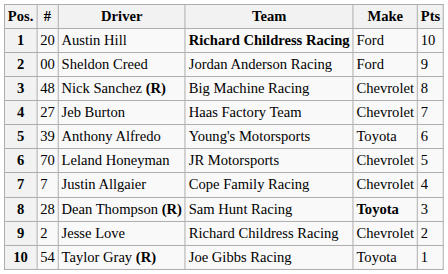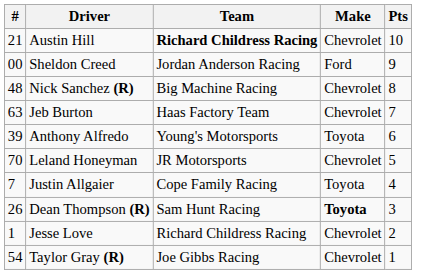- column: Pos. | 1 | 2 | 3 | 4 | 5 | 6 | 7 | 8 | 9 | 10
Austin Hill | #: 20 -> 21
Austin Hill | Make: Ford -> Chevrolet
Jeb Burton | #: 27 -> 63
Justin Allgaier | Make: Chevrolet -> Toyota
Dean Thompson (R) | #: 28 -> 26
Jesse Love | #: 2 -> 1
Taylor Gray (R) | Make: Toyota -> Chevrolet
